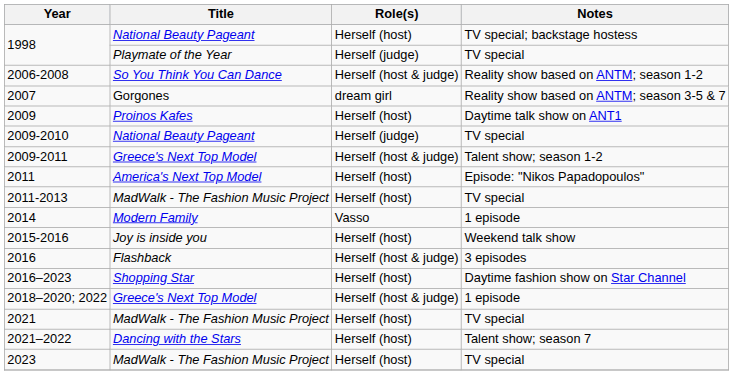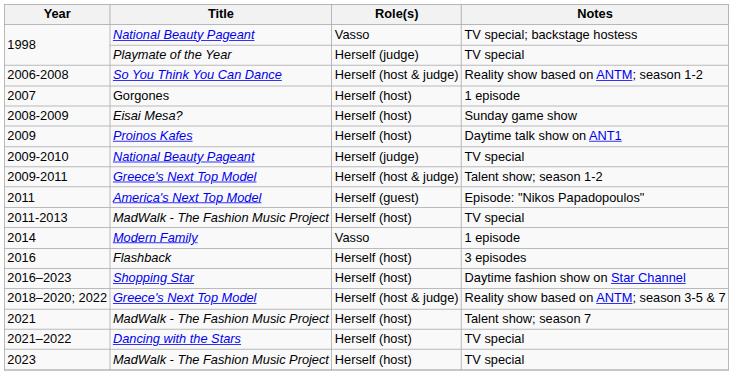1998 / National Beauty Pageant | Role(s): Herself (host) -> Vasso
2007 | Role(s): dream girl -> Herself (host)
2007 | Notes: Reality show based on ANTM; season 3-5 & 7 -> 1 episode
+ row: 2008-2009 | Eisai Mesa? | Herself (host) | Sunday game show
2011 | Role(s): Herself (host) -> Herself (guest)
- row: 2015-2016 | Joy is inside you | Herself (host) | Weekend talk show
2016 | Role(s): Herself (host & judge) -> Herself (host)
2018–2020; 2022 | Notes: 1 episode -> Reality show based on ANTM; season 3-5 & 7
2021 | Notes: TV special -> Talent show; season 7
2021–2022 | Notes: Talent show; season 7 -> TV special
